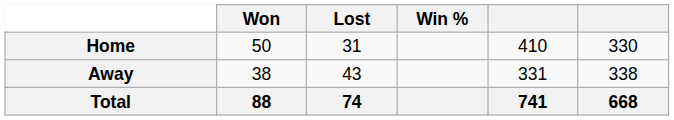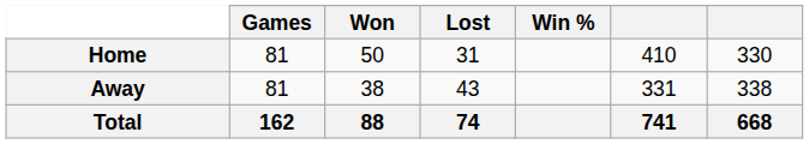+ column: Games | 81 | 81 | 162
